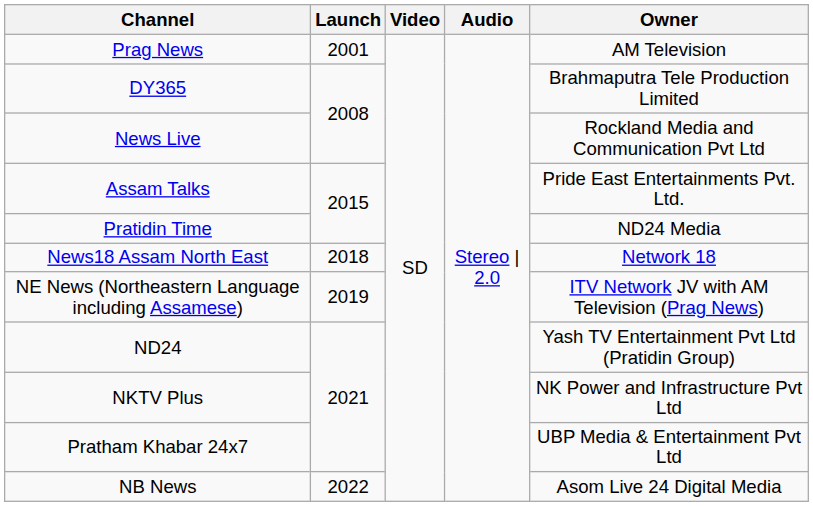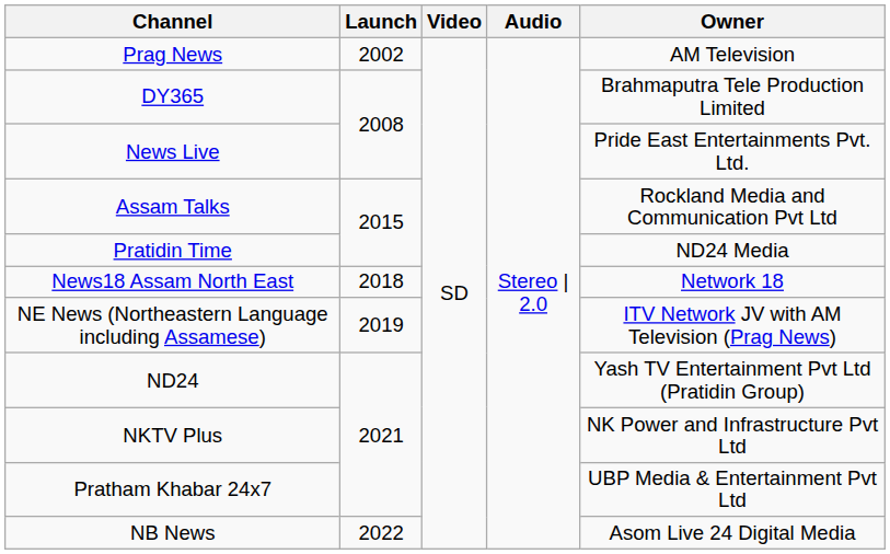Prag News | Launch: 2001 -> 2002
News Live | Owner: Rockland Media and Communication Pvt Ltd -> Pride East Entertainments Pvt. Ltd.
Assam Talks | Owner: Pride East Entertainments Pvt. Ltd. -> Rockland Media and Communication Pvt Ltd
